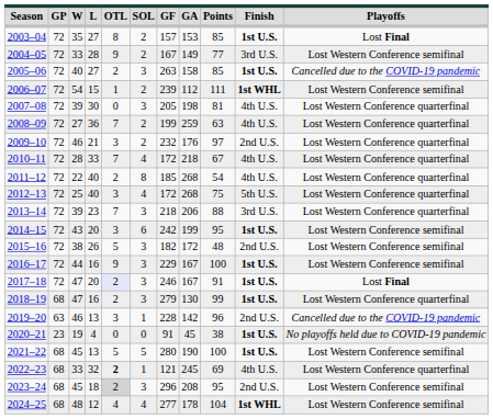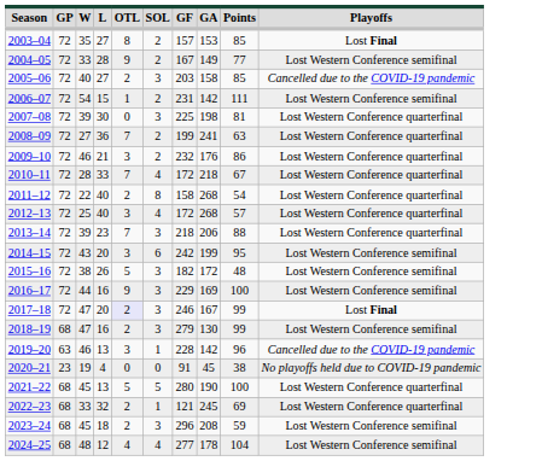- column: Finish | 1st U.S. | 3rd U.S. | 1st U.S. | 1st WHL | 4th U.S. | 4th U.S. | 2nd U.S. | 4th U.S. | 4th U.S. | 5th U.S. | 3rd U.S. | 1st U.S. | 2nd U.S. | 1st U.S. | 1st U.S. | 1st U.S. | 2nd U.S. | 1st U.S. | 1st U.S. | 4th U.S. | 2nd U.S. | 1st WHL
2005–06 | GF: 263 -> 203
2006–07 | GF: 239 -> 231
2006–07 | GA: 112 -> 142
2007–08 | GF: 205 -> 225
2008–09 | GA: 259 -> 241
2009–10 | Points: 97 -> 86
2011–12 | GF: 185 -> 158
2012–13 | Points: 75 -> 57
2016–17 | GA: 167 -> 169
2017–18 | Points: 91 -> 99
2018–19 | Playoffs: Lost Western Conference quarterfinal -> Lost Western Conference semifinal
2021–22 | Playoffs: Lost Western Conference semifinal -> Lost Western Conference quarterfinal
2022–23 | OTL: bold -> normal
2023–24 | OTL: lightgrey background -> no background
2023–24 | Points: 95 -> 59
